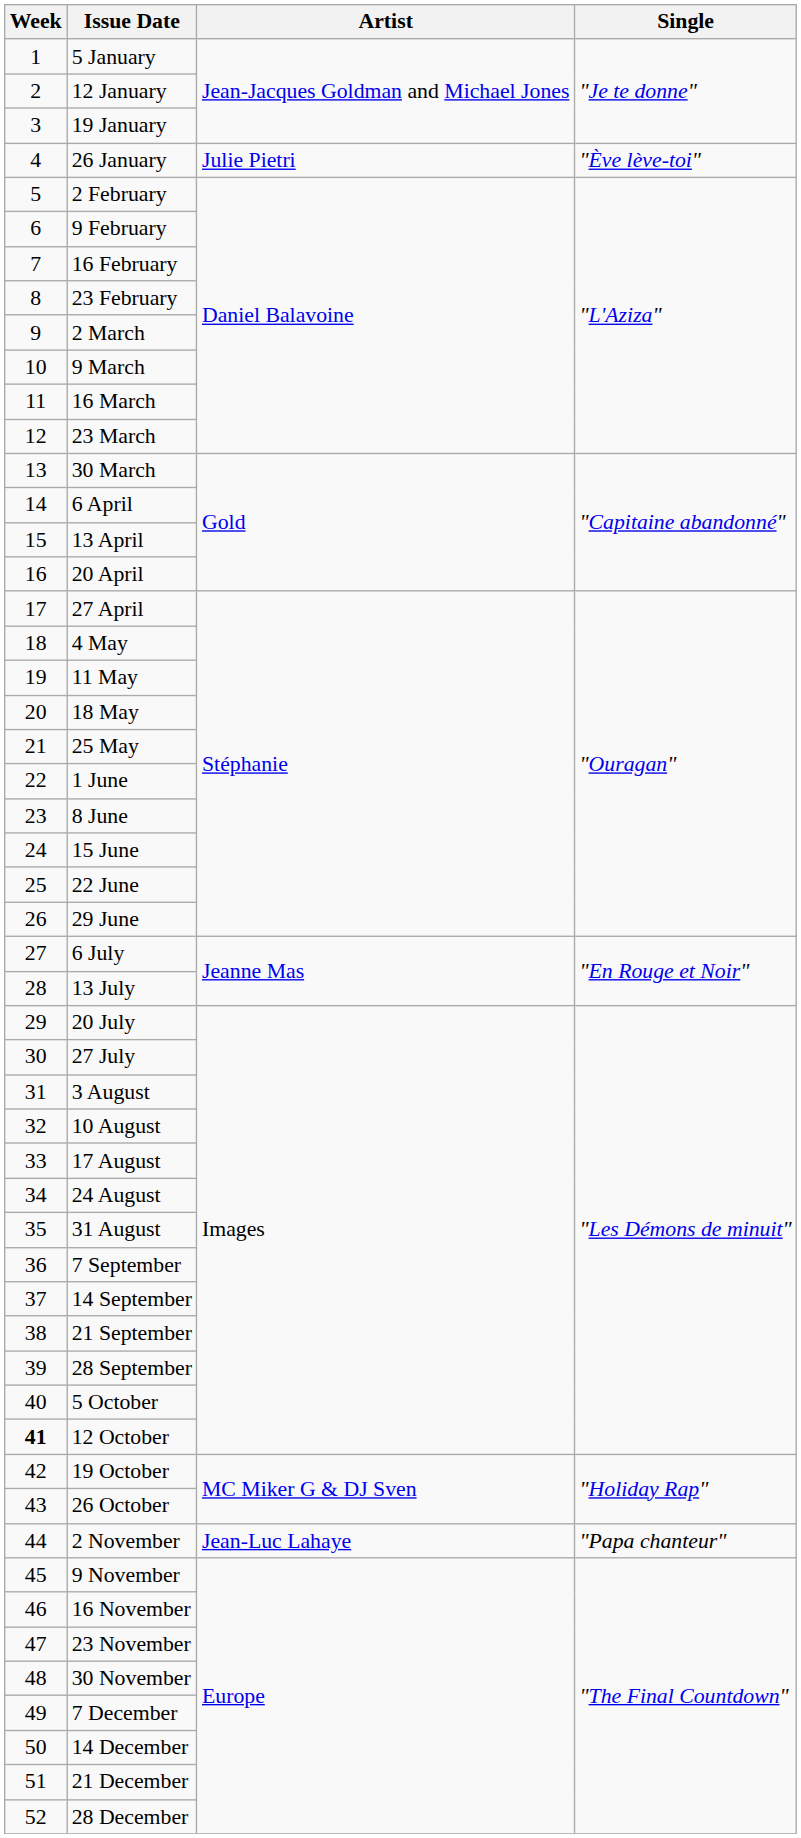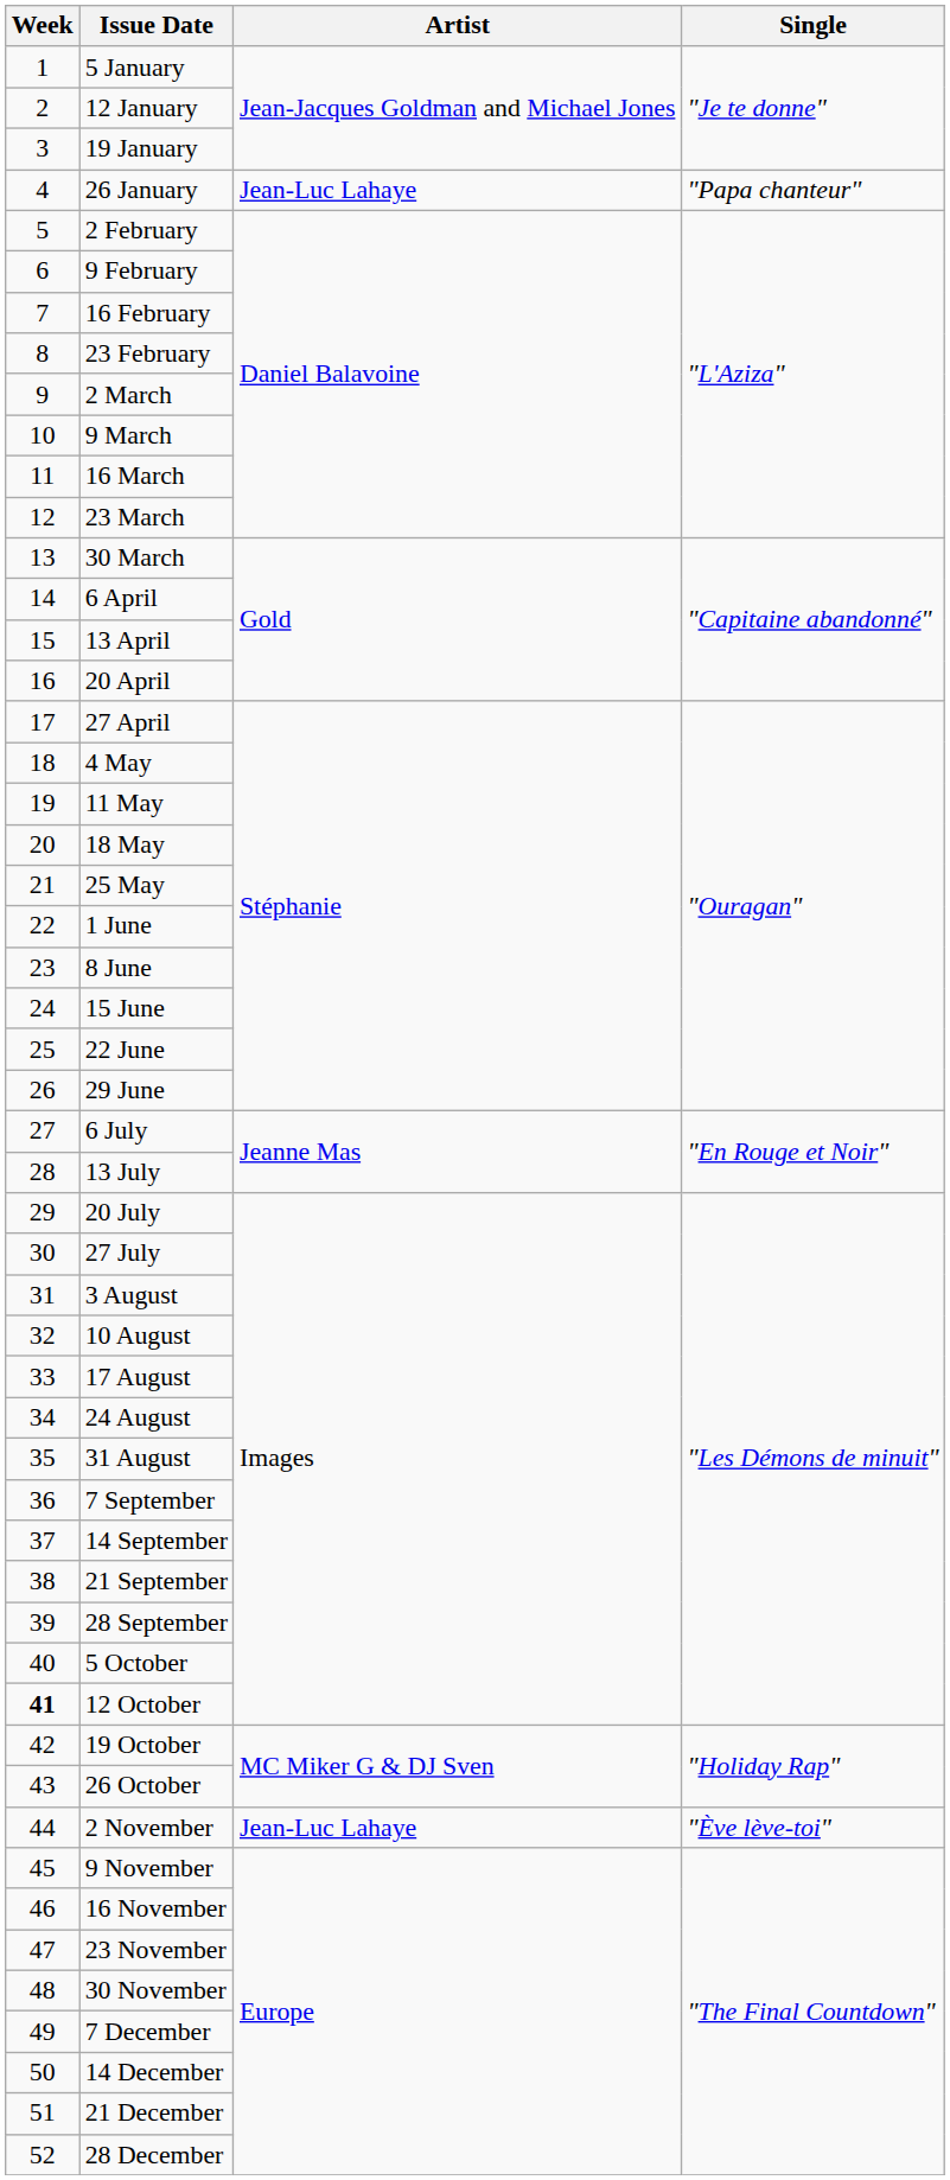26 January | Artist: Julie Pietri -> Jean-Luc Lahaye
26 January | Single: "Ève lève-toi" -> "Papa chanteur"
2 November | Single: "Papa chanteur" -> "Ève lève-toi"
